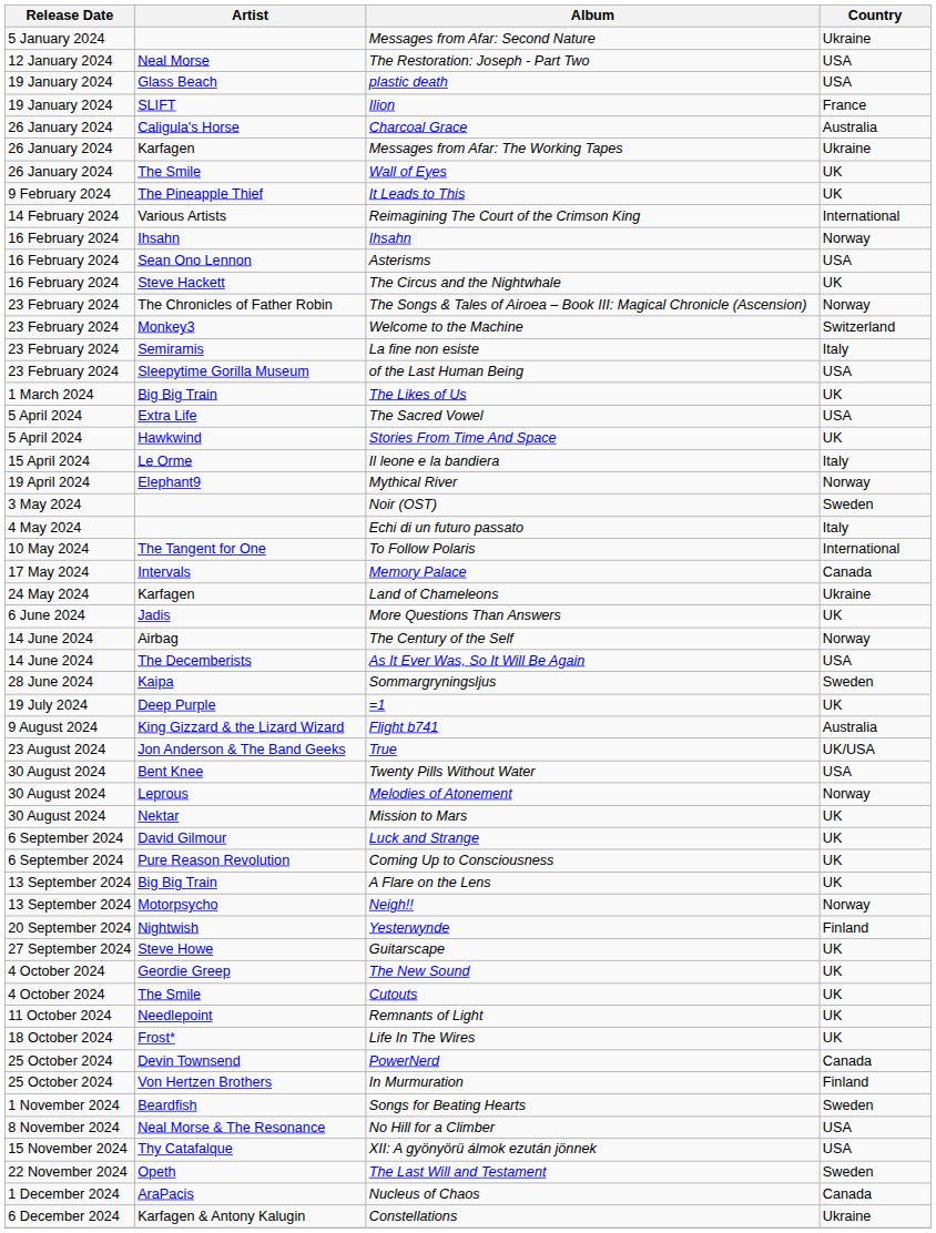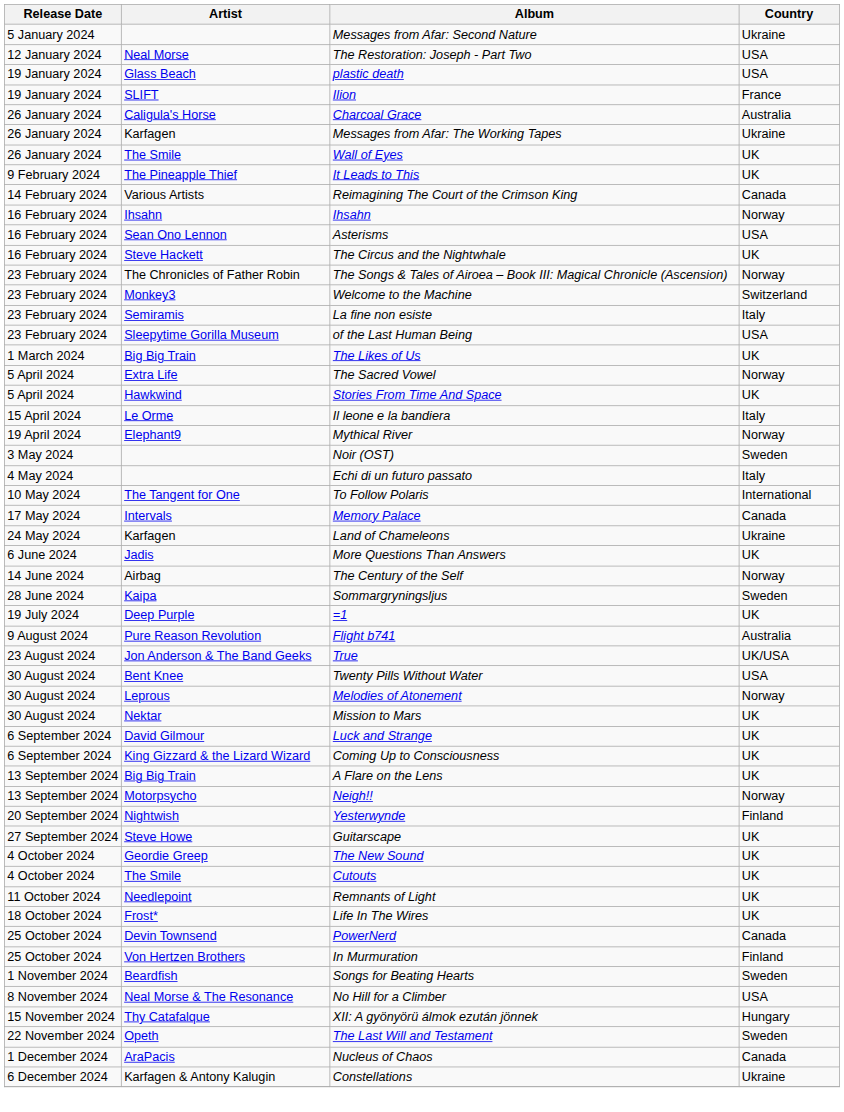Reimagining The Court of the Crimson King | Country: International -> Canada
The Sacred Vowel | Country: USA -> Norway
- row: 14 June 2024 | The Decemberists | As It Ever Was, So It Will Be Again | USA
Flight b741 | Artist: King Gizzard & the Lizard Wizard -> Pure Reason Revolution
Coming Up to Consciousness | Artist: Pure Reason Revolution -> King Gizzard & the Lizard Wizard
XII: A gyönyörü álmok ezután jönnek | Country: USA -> Hungary
